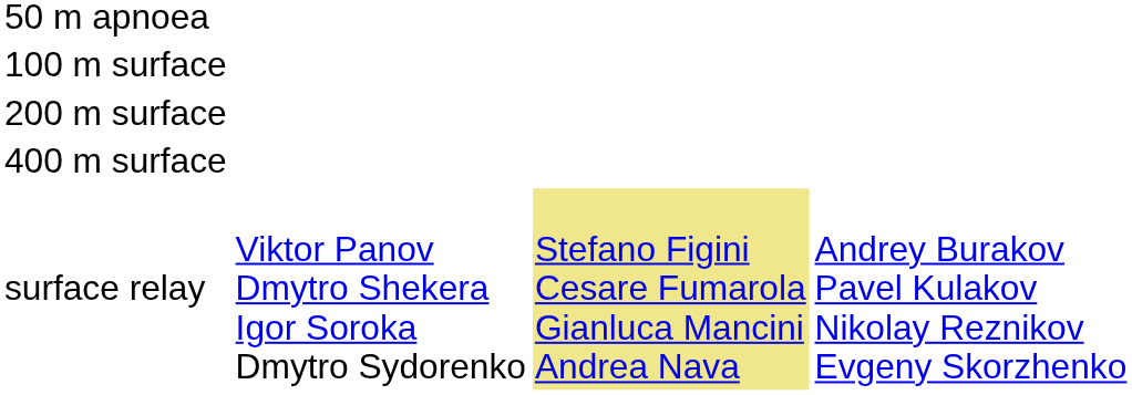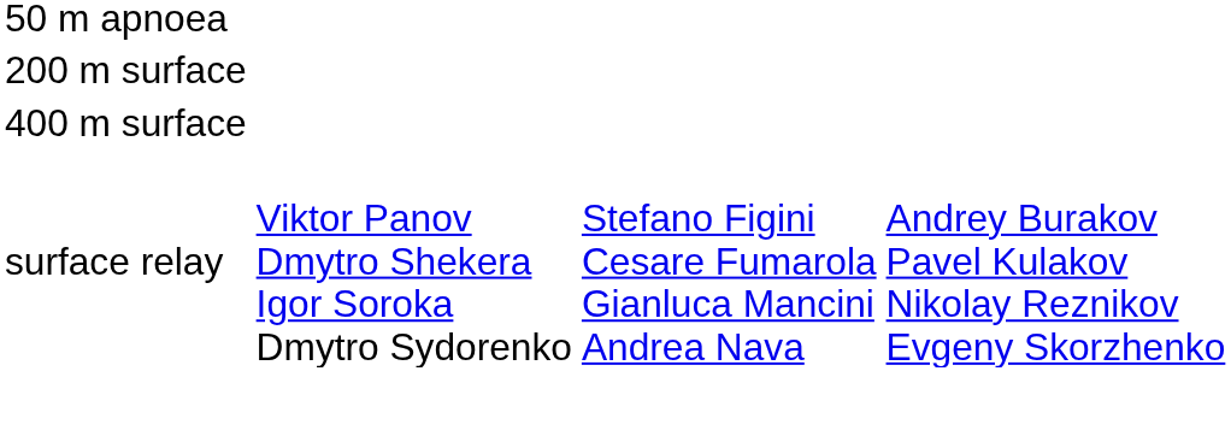- row: 100 m surface
surface relay | column 3: khaki background -> no background
